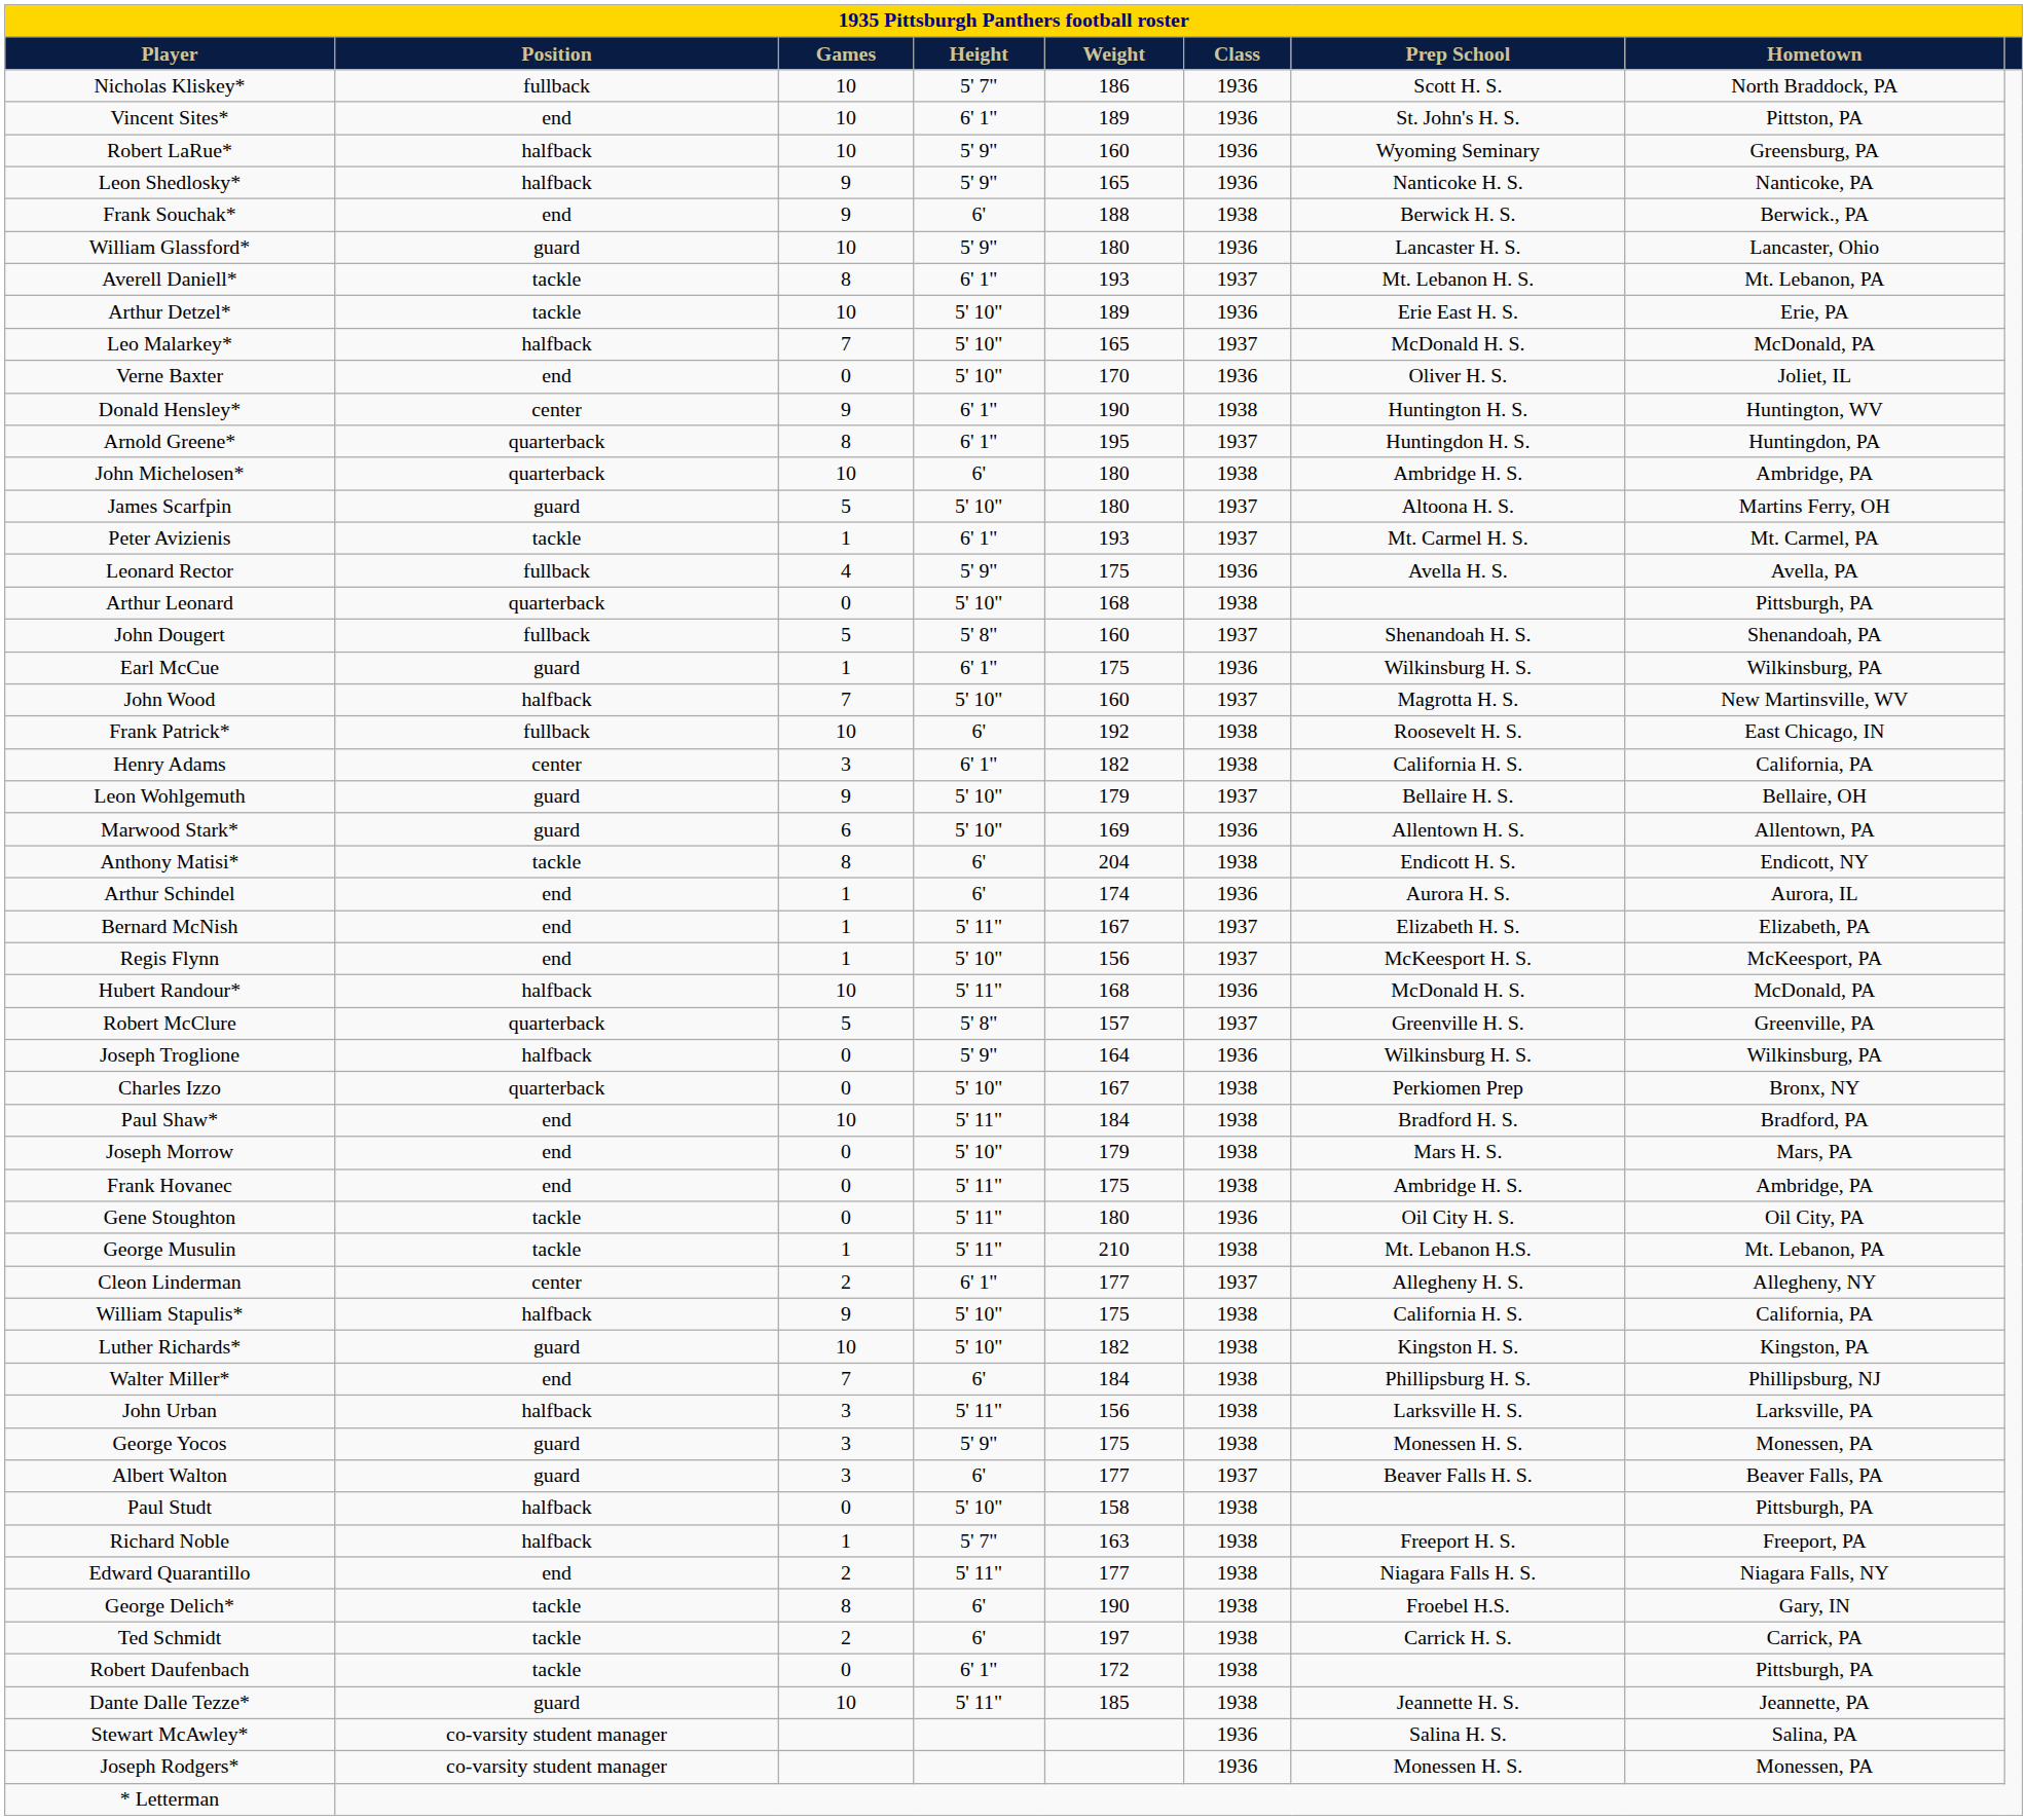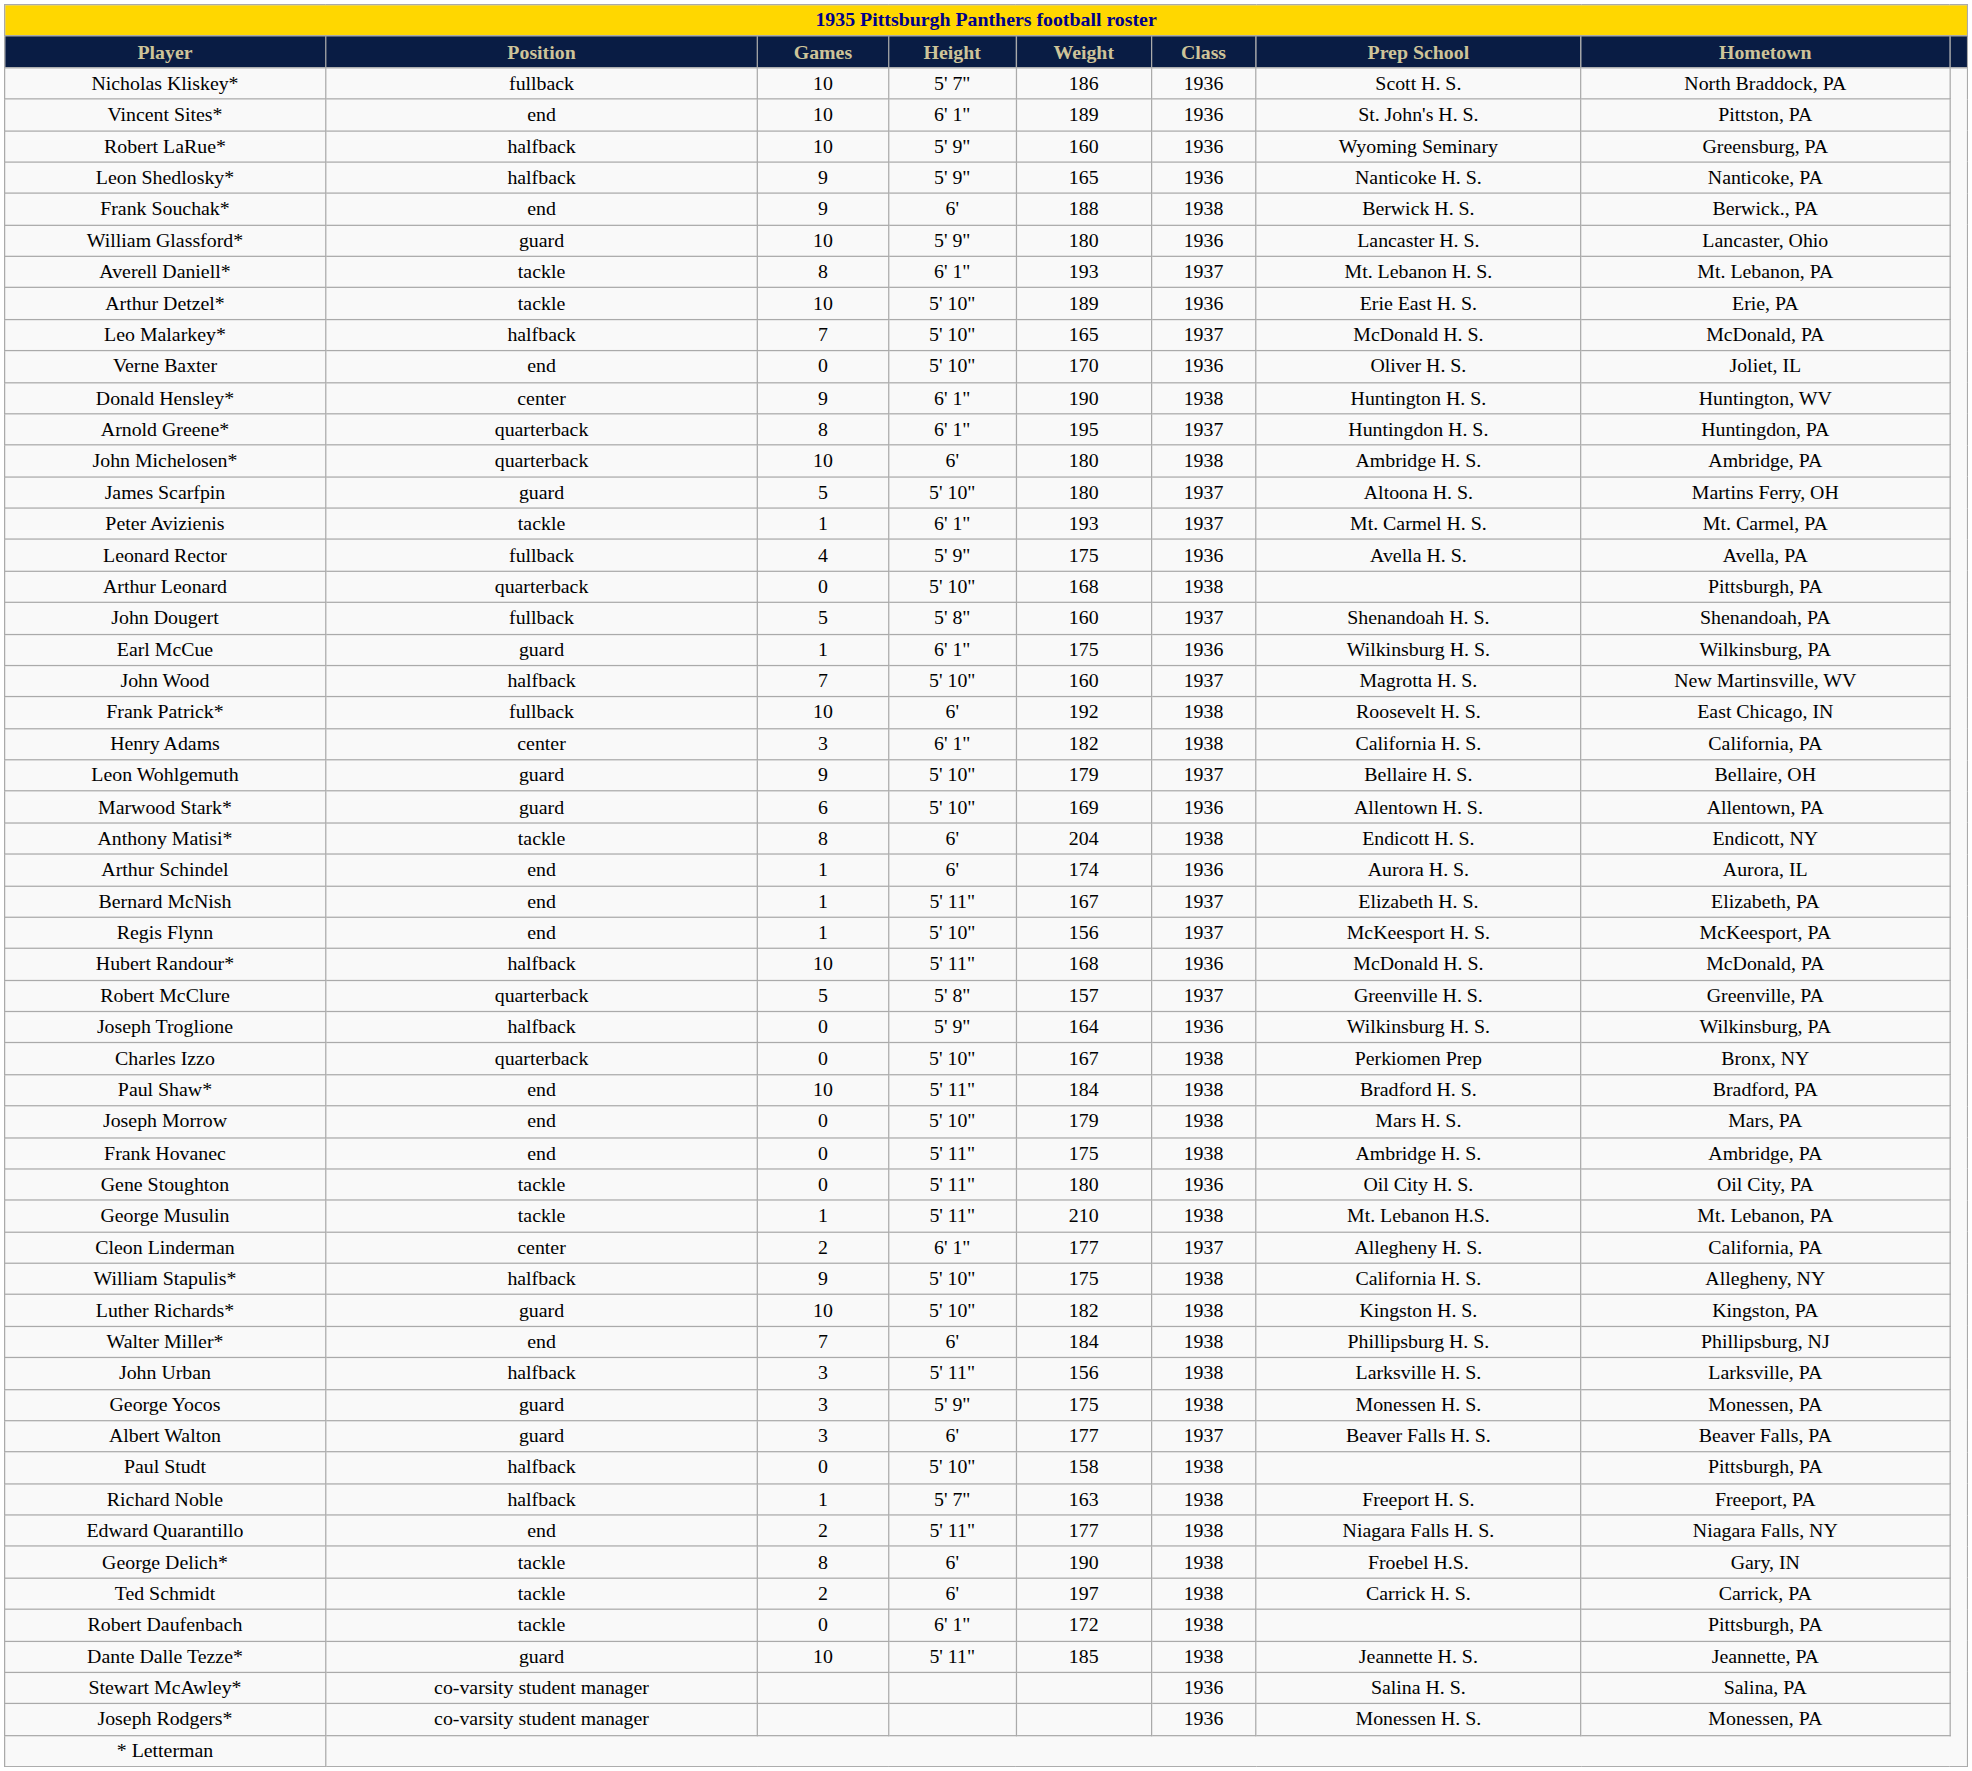Cleon Linderman | Hometown: Allegheny, NY -> California, PA
William Stapulis* | Hometown: California, PA -> Allegheny, NY
